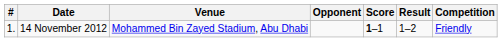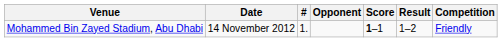columns swapped: # <-> Venue
